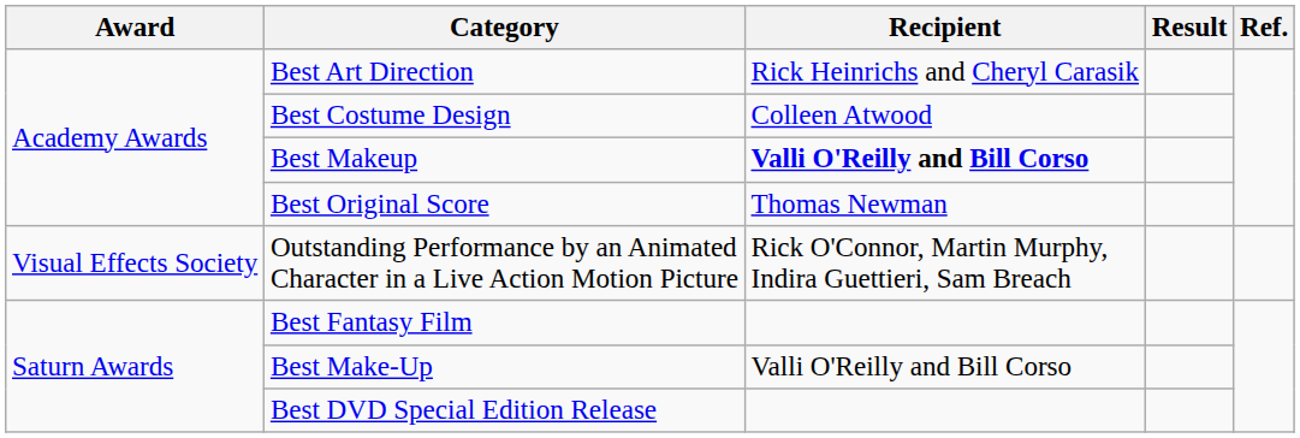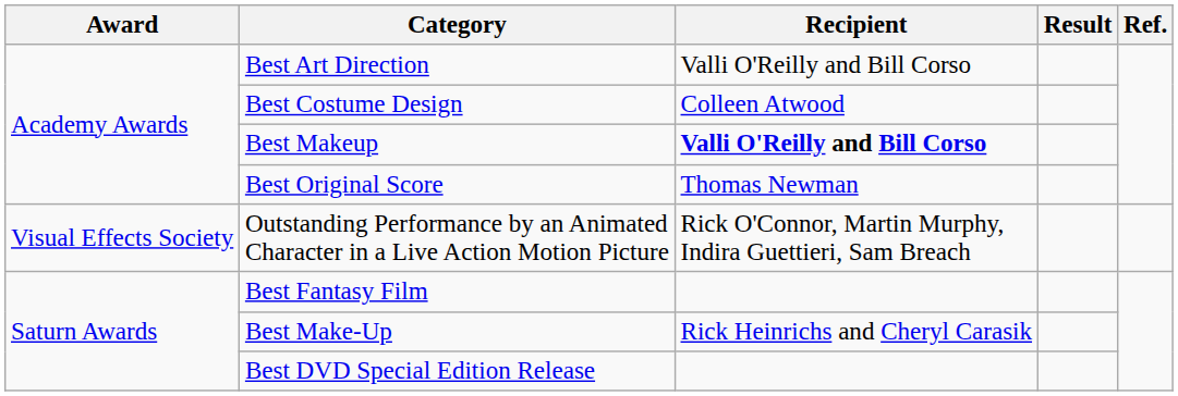Best Art Direction | Recipient: Rick Heinrichs and Cheryl Carasik -> Valli O'Reilly and Bill Corso
Best Make-Up | Recipient: Valli O'Reilly and Bill Corso -> Rick Heinrichs and Cheryl Carasik
